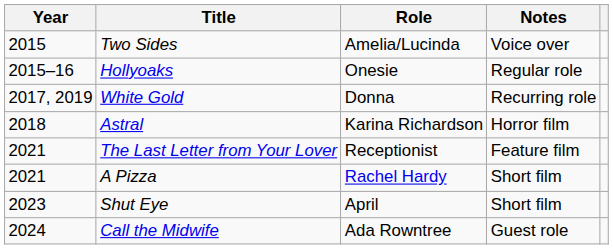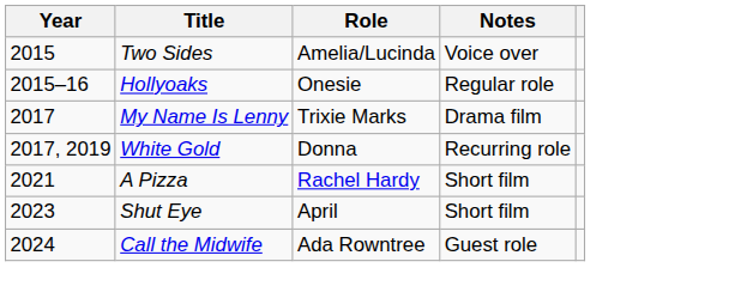+ row: 2017 | My Name Is Lenny | Trixie Marks | Drama film
- row: 2018 | Astral | Karina Richardson | Horror film
- row: 2021 | The Last Letter from Your Lover | Receptionist | Feature film
